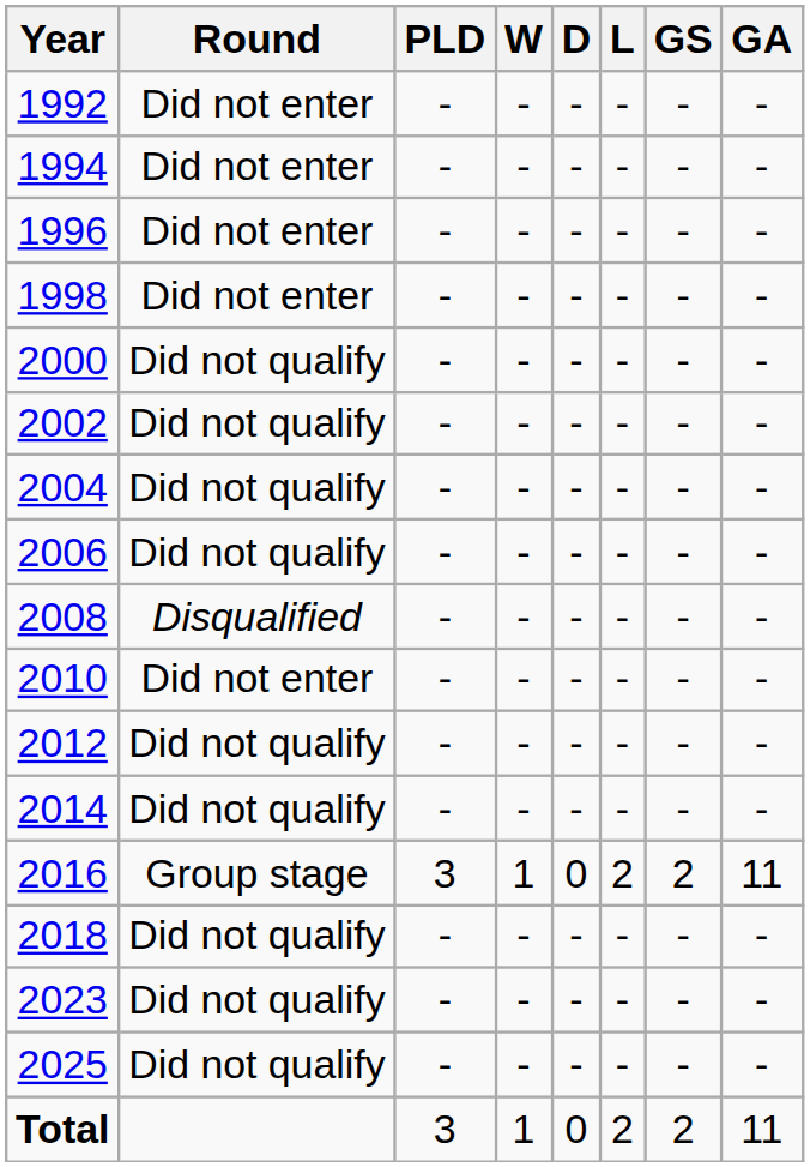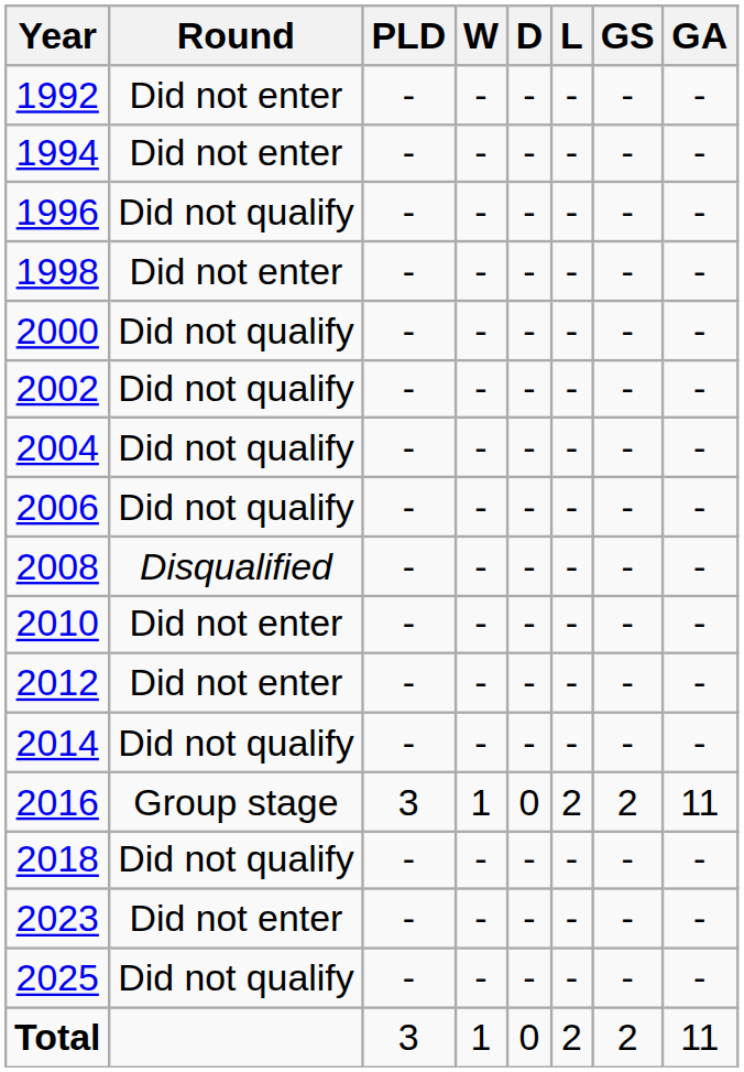1996 | Round: Did not enter -> Did not qualify
2012 | Round: Did not qualify -> Did not enter
2023 | Round: Did not qualify -> Did not enter
